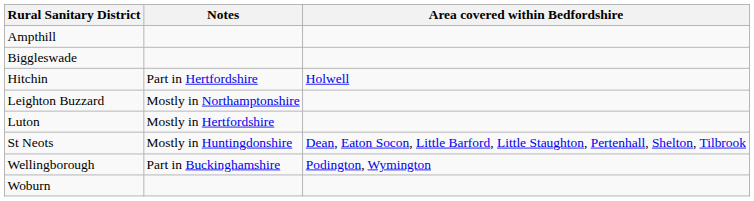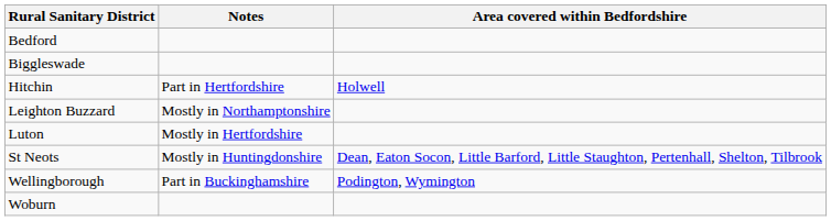- row: Ampthill
+ row: Bedford
